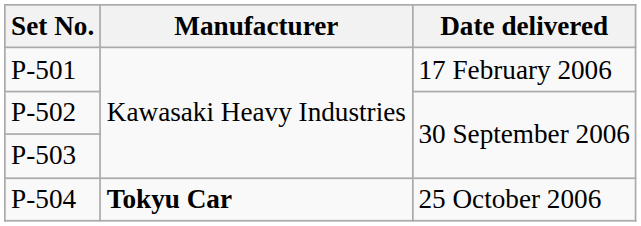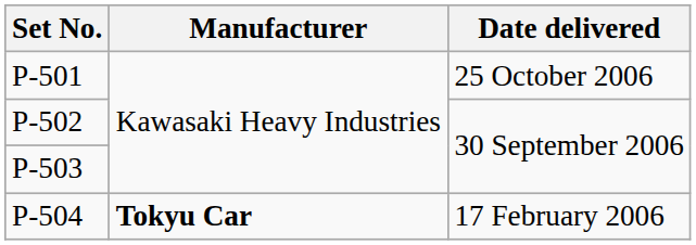P-501 | Date delivered: 17 February 2006 -> 25 October 2006
P-504 | Date delivered: 25 October 2006 -> 17 February 2006
